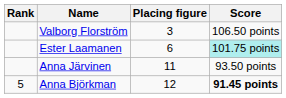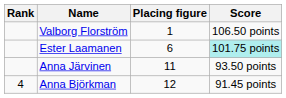Valborg Florström | Placing figure: 3 -> 1
Anna Björkman | Rank: 5 -> 4
Anna Björkman | Score: bold -> normal
